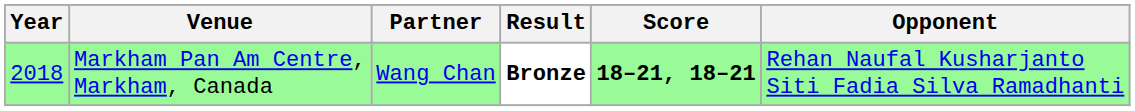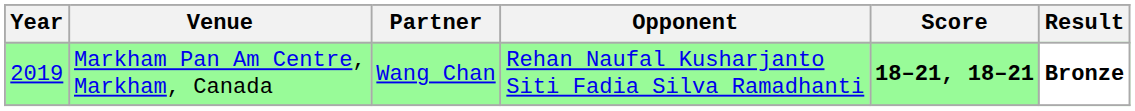columns swapped: Opponent <-> Result
Markham Pan Am Centre, Markham, Canada | Year: 2018 -> 2019
